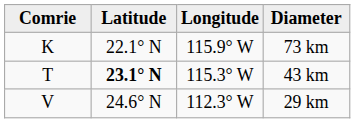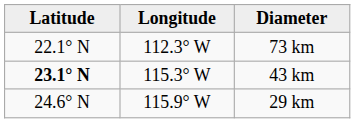- column: Comrie | K | T | V
73 km | Longitude: 115.9° W -> 112.3° W
29 km | Longitude: 112.3° W -> 115.9° W
